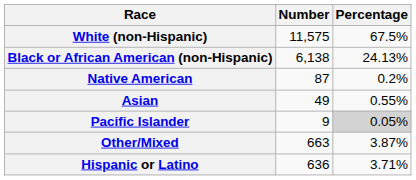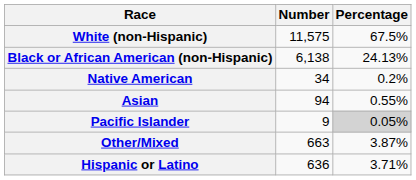Native American | Number: 87 -> 34
Asian | Number: 49 -> 94
